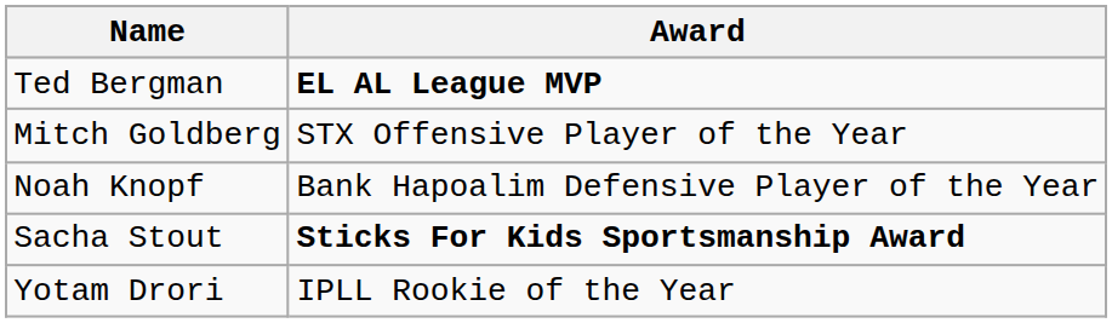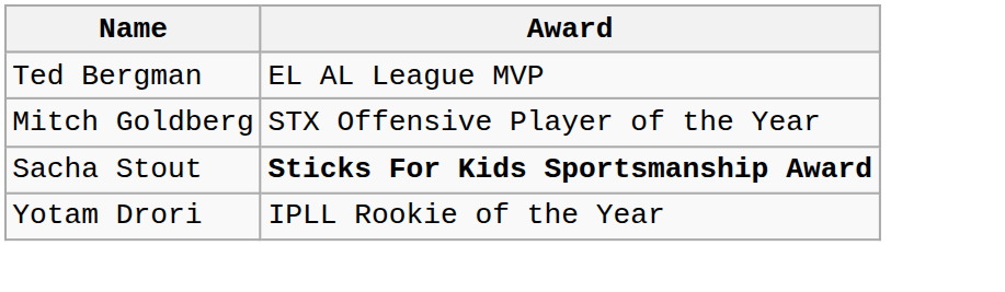Ted Bergman | Award: bold -> normal
- row: Noah Knopf | Bank Hapoalim Defensive Player of the Year
